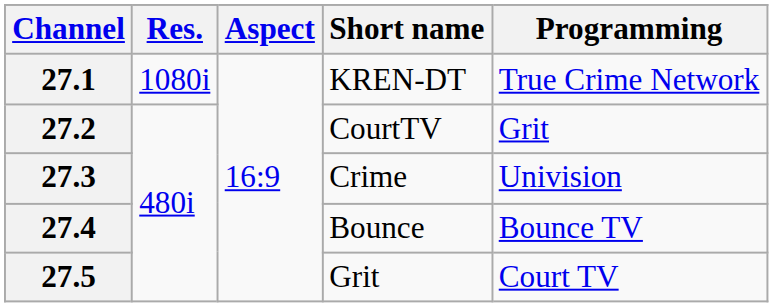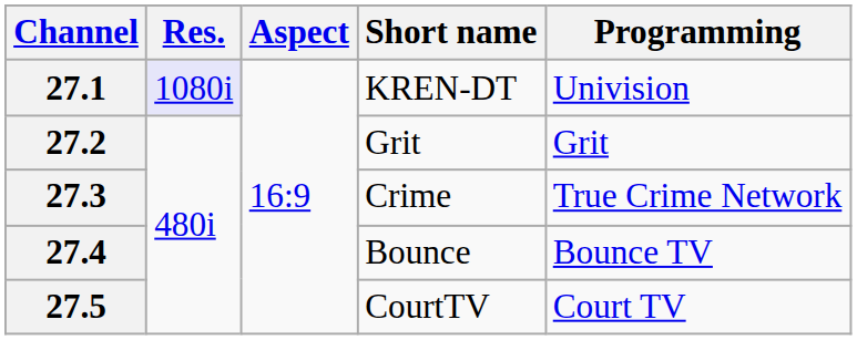27.1 | Res.: no background -> lavender background
27.1 | Programming: True Crime Network -> Univision
27.2 | Short name: CourtTV -> Grit
27.3 | Programming: Univision -> True Crime Network
27.5 | Short name: Grit -> CourtTV
